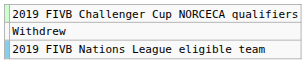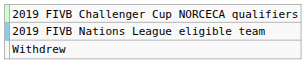rows swapped: 2019 FIVB Nations League eligible team <-> Withdrew
